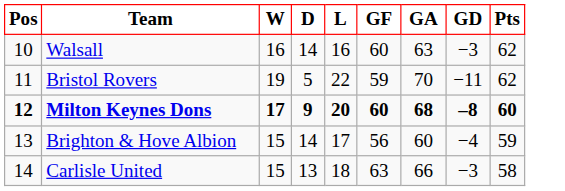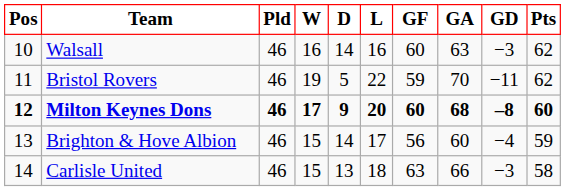+ column: Pld | 46 | 46 | 46 | 46 | 46
